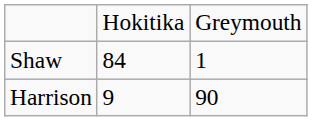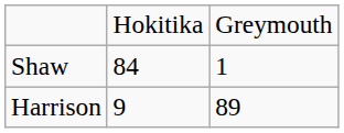Harrison | column 3: 90 -> 89
